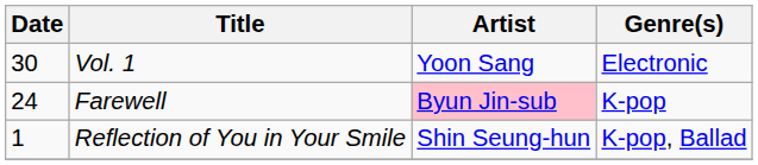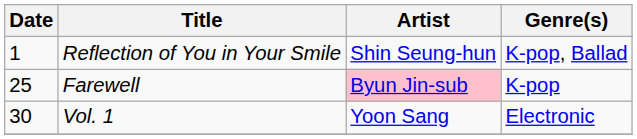rows swapped: Reflection of You in Your Smile <-> Vol. 1
Farewell | Date: 24 -> 25
